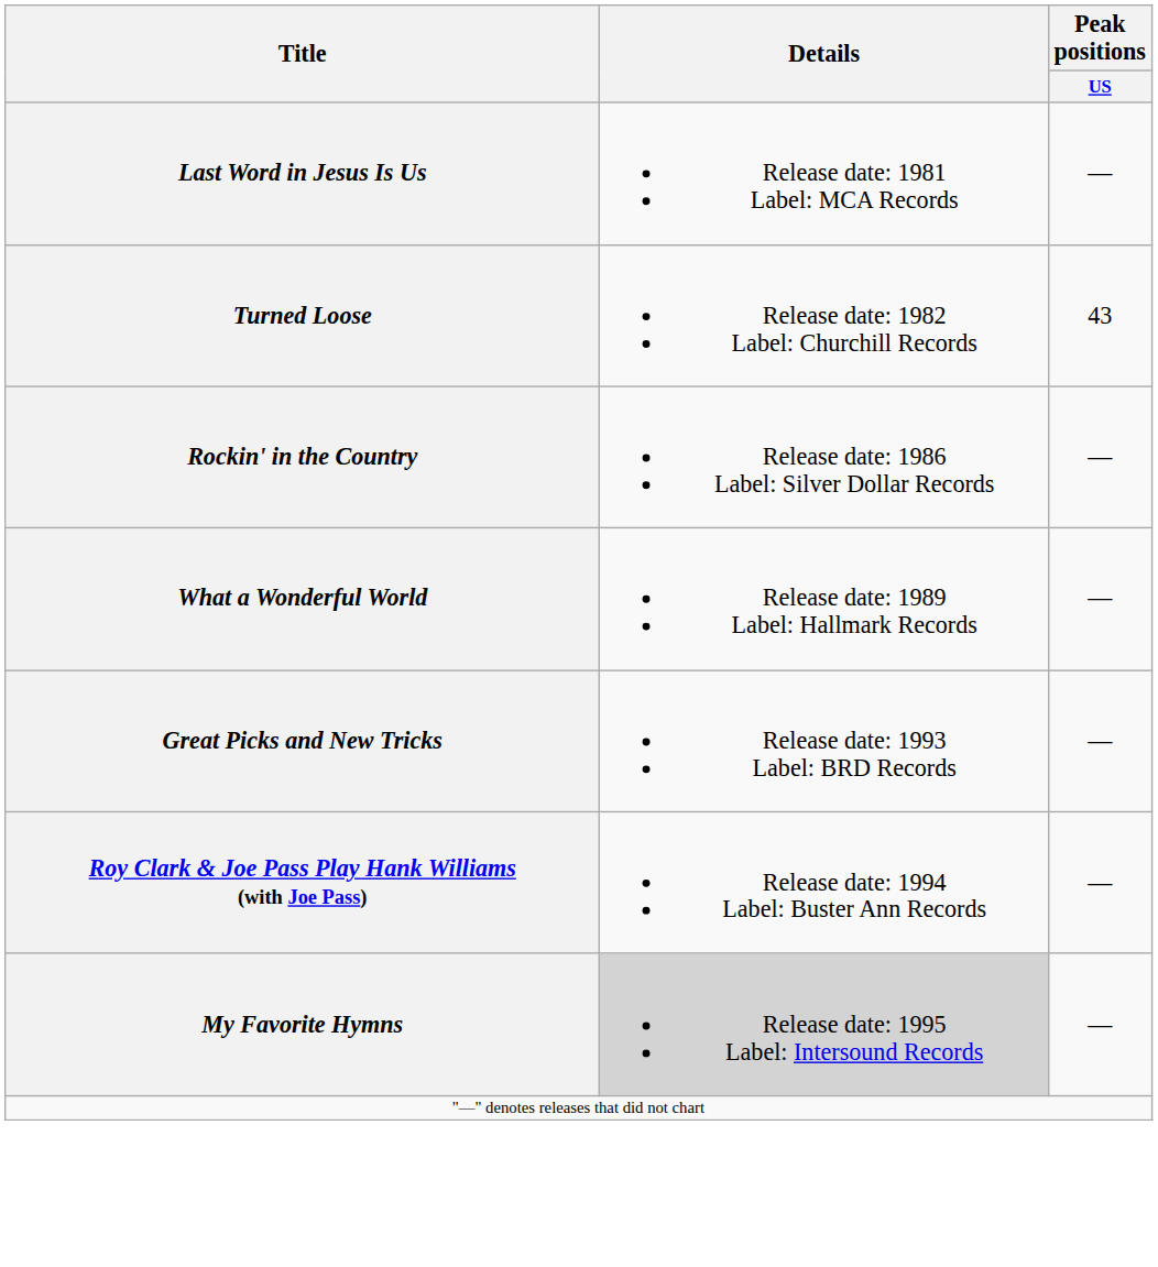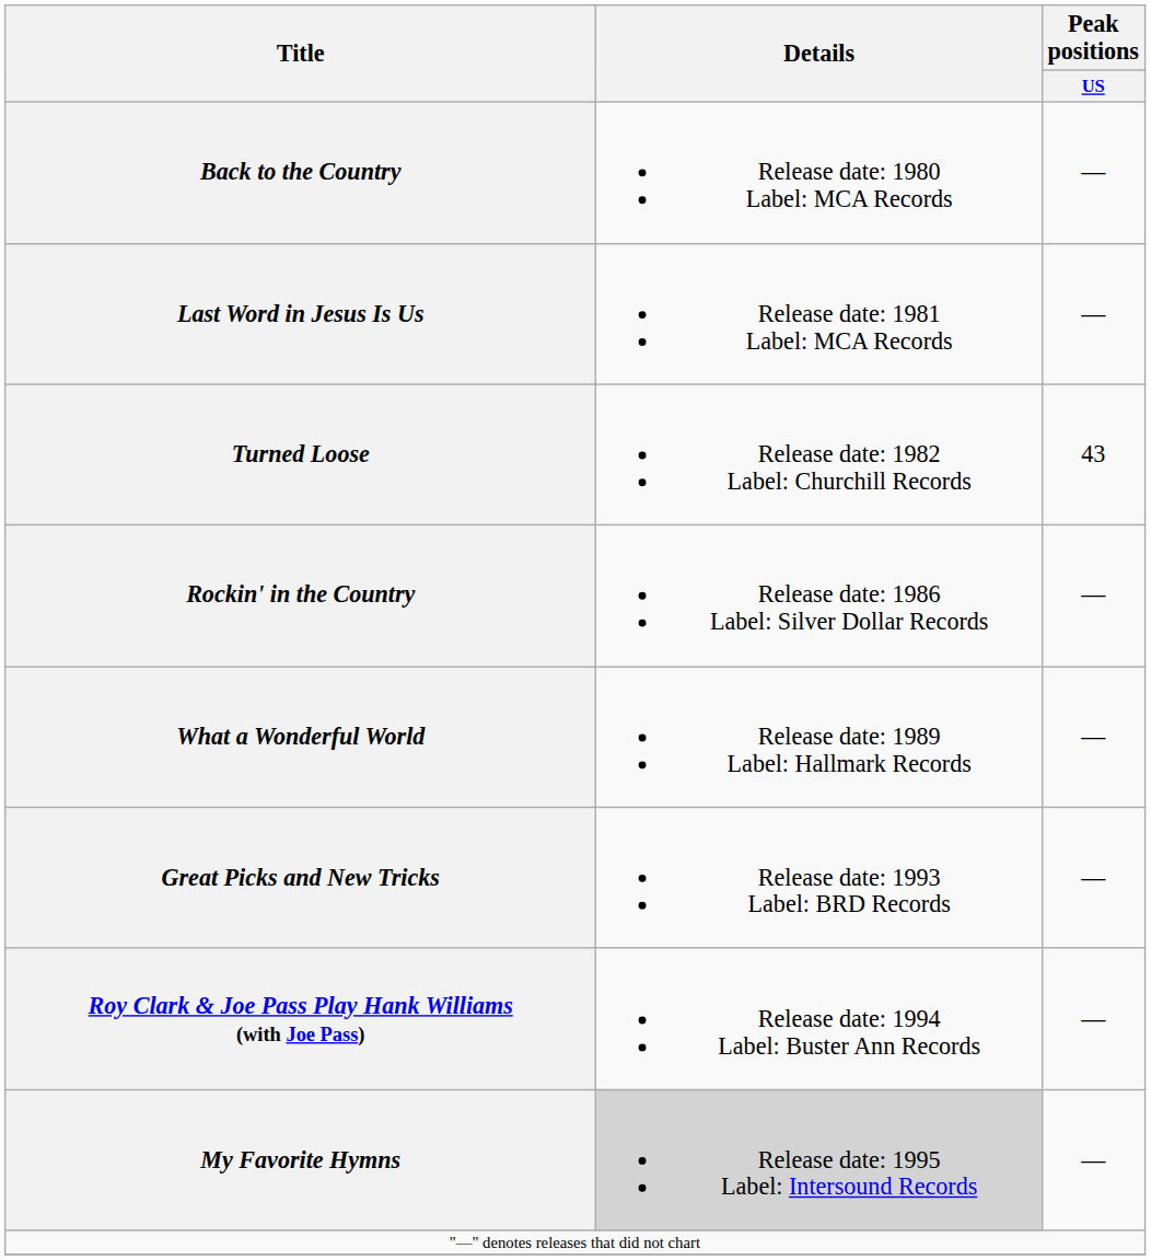+ row: Back to the Country | Release date: 1980 Label: MCA Records | —
